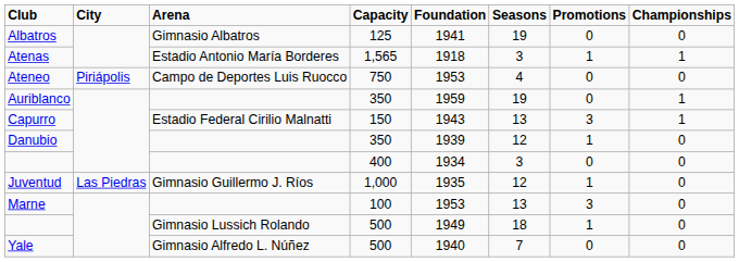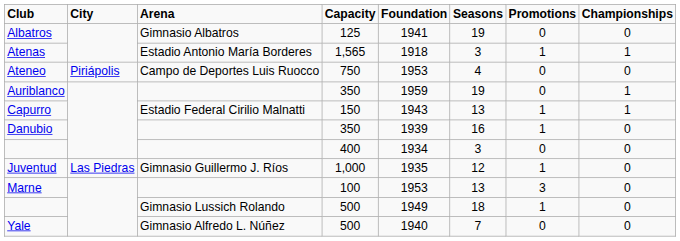Capurro | Promotions: 3 -> 1
Danubio | Seasons: 12 -> 16
